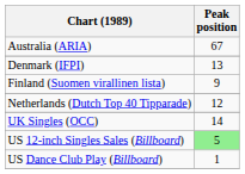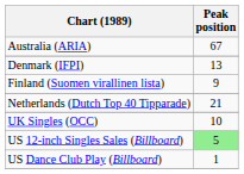Netherlands (Dutch Top 40 Tipparade) | Peak position: 12 -> 21
UK Singles (OCC) | Peak position: 14 -> 10
